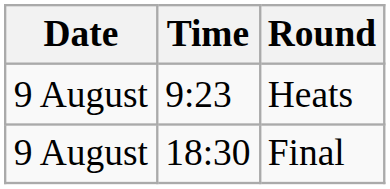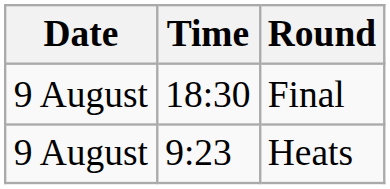rows swapped: Heats <-> Final
